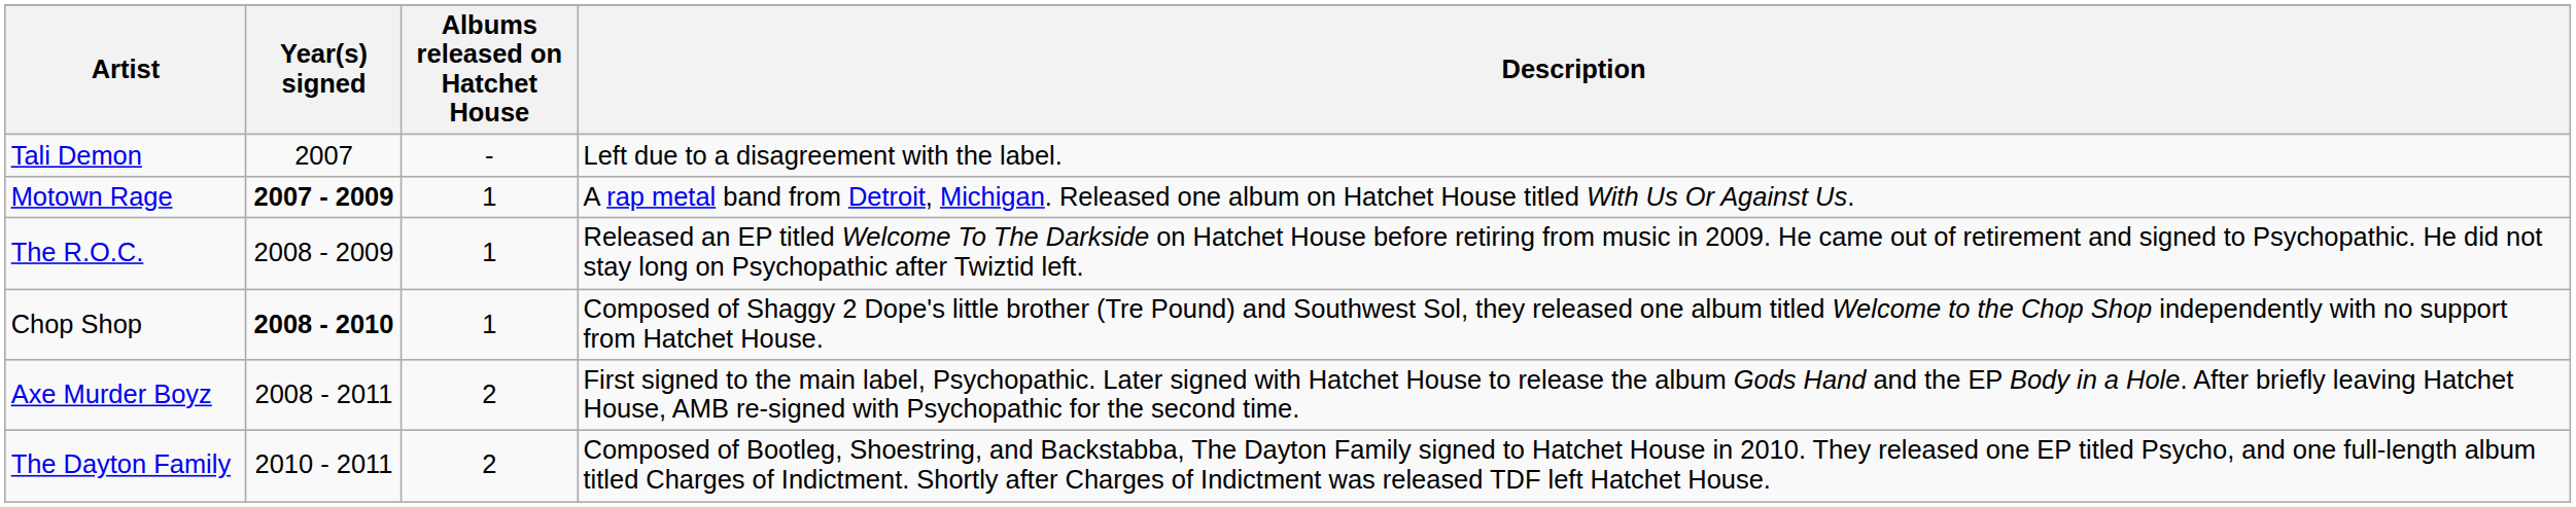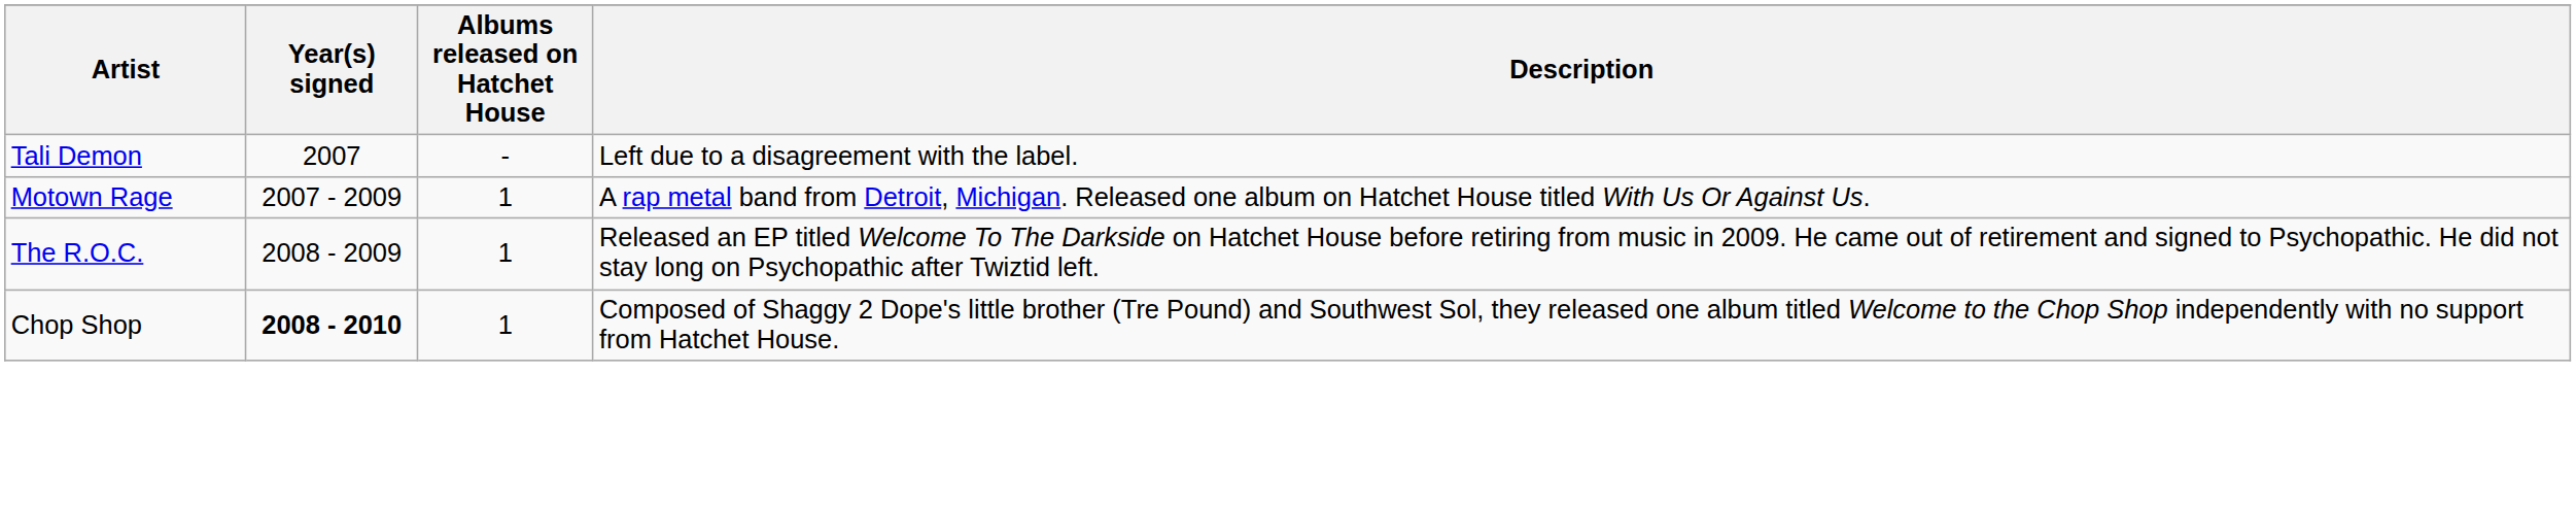Motown Rage | Year(s) signed: bold -> normal
- row: Axe Murder Boyz | 2008 - 2011 | 2 | First signed to the main label, Psychopathic. Later signed with Hatchet House to release the album Gods Hand and the EP Body in a Hole. After briefly leaving Hatchet House, AMB re-signed with Psychopathic for the second time.
- row: The Dayton Family | 2010 - 2011 | 2 | Composed of Bootleg, Shoestring, and Backstabba, The Dayton Family signed to Hatchet House in 2010. They released one EP titled Psycho, and one full-length album titled Charges of Indictment. Shortly after Charges of Indictment was released TDF left Hatchet House.
